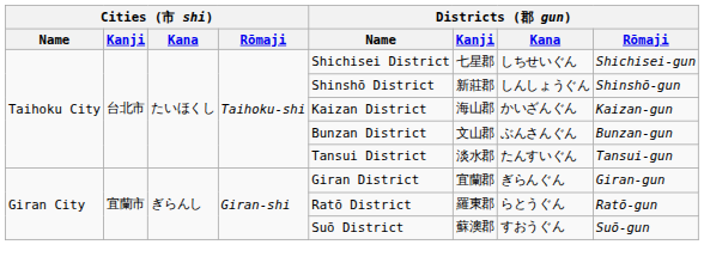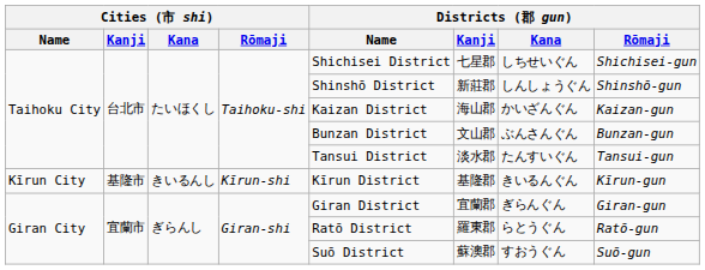+ row: Kīrun City | 基隆市 | きいるんし | Kīrun-shi | Kīrun District | 基隆郡 | きいるんぐん | Kīrun-gun
